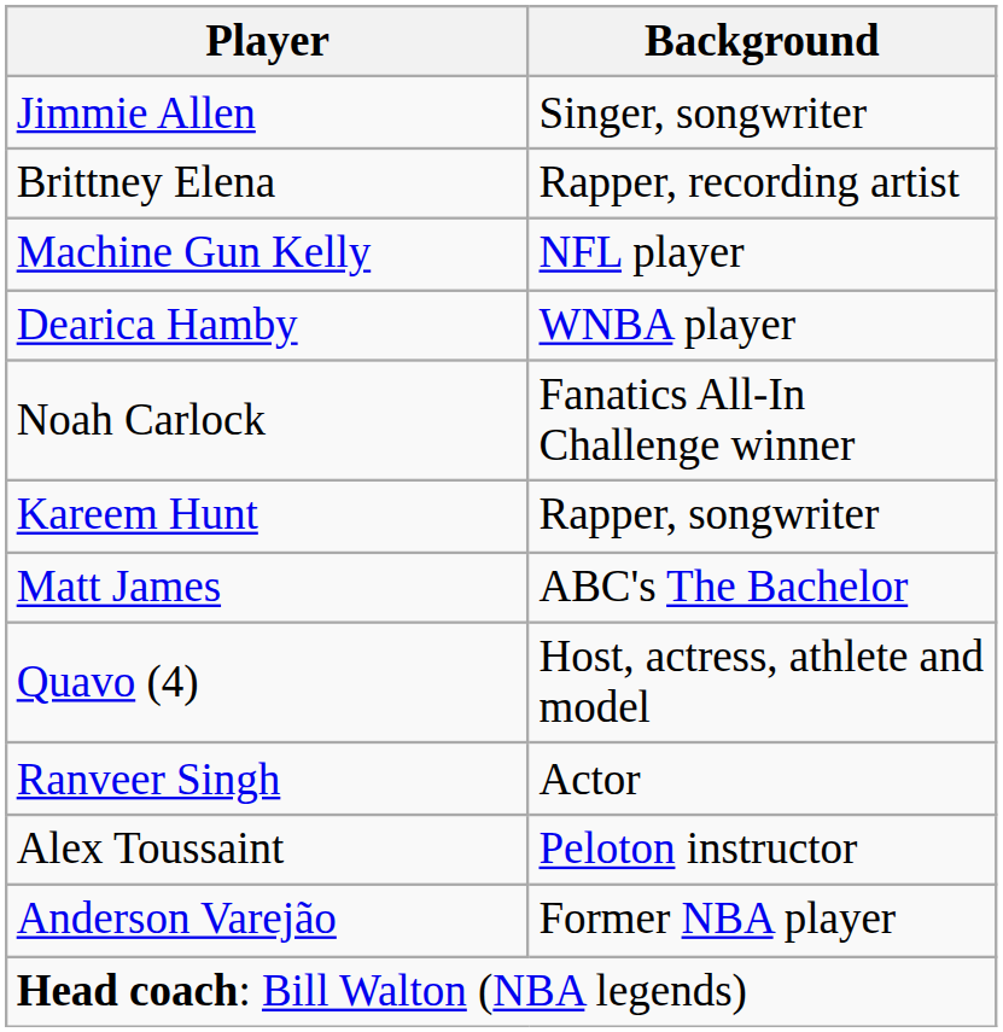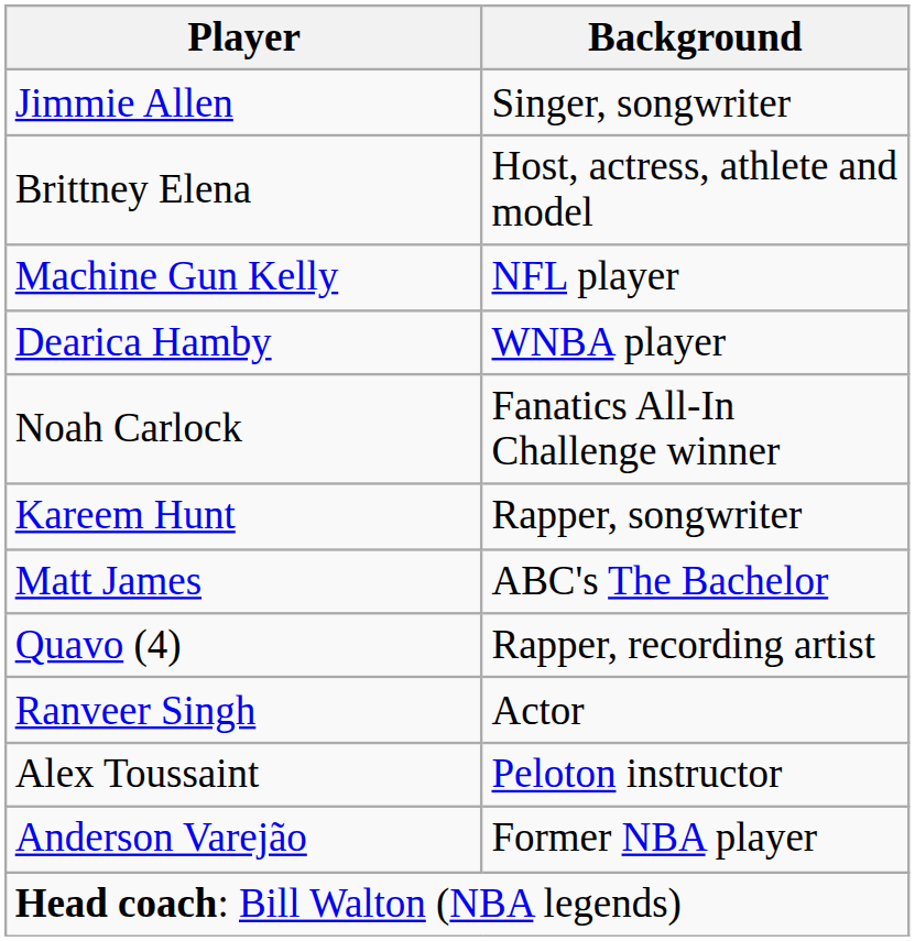Brittney Elena | Background: Rapper, recording artist -> Host, actress, athlete and model
Quavo (4) | Background: Host, actress, athlete and model -> Rapper, recording artist
